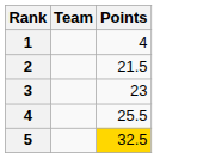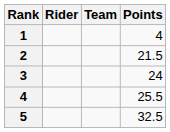+ column: Rider
3 | Points: 23 -> 24
5 | Points: gold background -> no background
